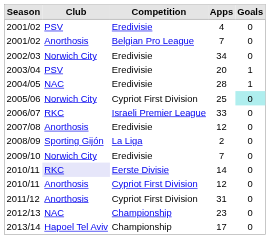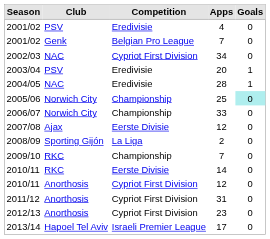2001/02 / 7 | Club: Anorthosis -> Genk
2002/03 | Club: Norwich City -> NAC
2002/03 | Competition: Eredivisie -> Cypriot First Division
2005/06 | Competition: Cypriot First Division -> Championship
2006/07 | Club: RKC -> Norwich City
2006/07 | Competition: Israeli Premier League -> Championship
2007/08 | Club: Anorthosis -> Ajax
2007/08 | Competition: Eredivisie -> Eerste Divisie
2009/10 | Club: Norwich City -> RKC
2009/10 | Competition: Eredivisie -> Championship
2010/11 / 14 | Club: lavender background -> no background
2012/13 | Club: NAC -> Anorthosis
2012/13 | Competition: Championship -> Cypriot First Division
2013/14 | Competition: Championship -> Israeli Premier League
